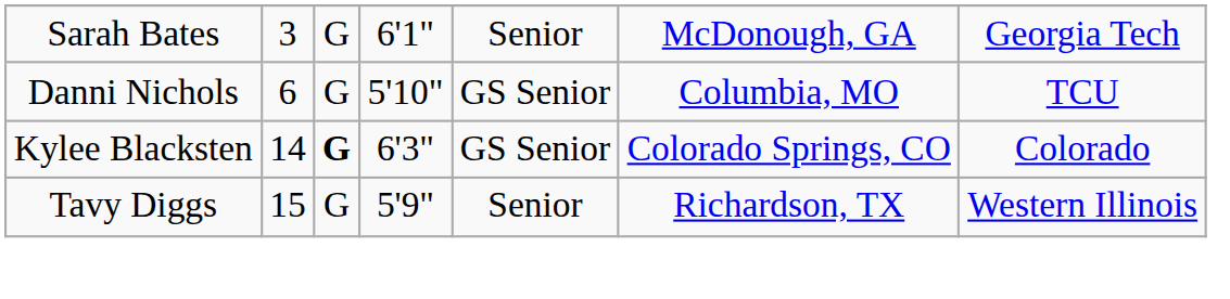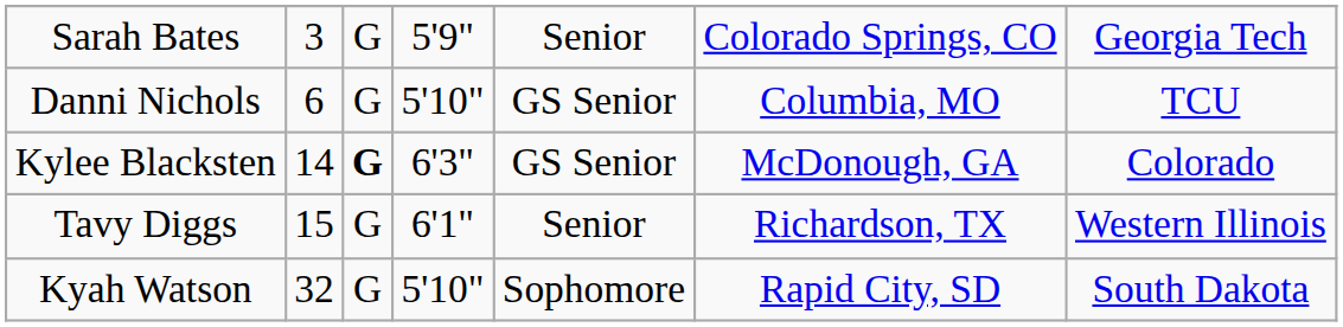Sarah Bates | column 4: 6'1" -> 5'9"
Sarah Bates | column 6: McDonough, GA -> Colorado Springs, CO
Kylee Blacksten | column 6: Colorado Springs, CO -> McDonough, GA
Tavy Diggs | column 4: 5'9" -> 6'1"
+ row: Kyah Watson | 32 | G | 5'10" | Sophomore | Rapid City, SD | South Dakota
